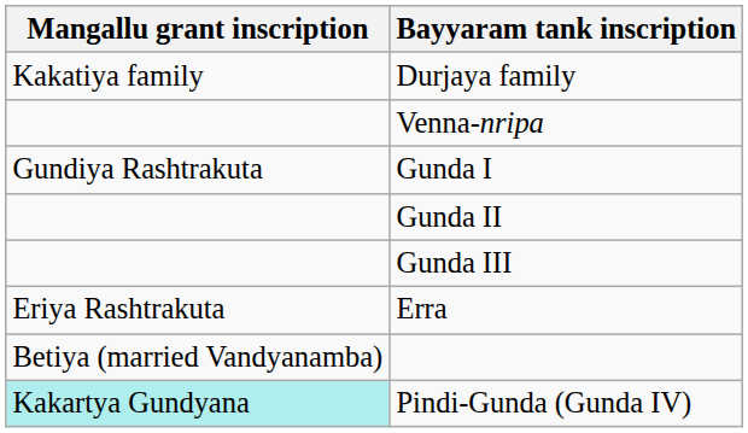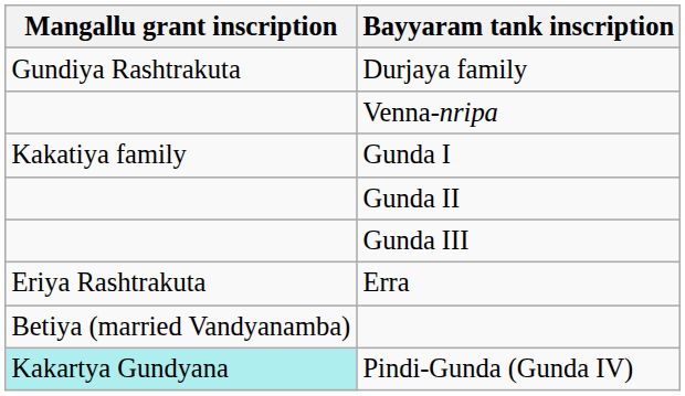Durjaya family | Mangallu grant inscription: Kakatiya family -> Gundiya Rashtrakuta
Gunda I | Mangallu grant inscription: Gundiya Rashtrakuta -> Kakatiya family
